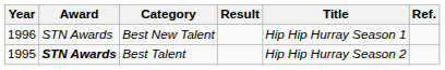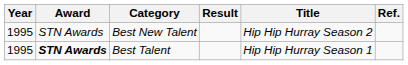Best New Talent | Year: 1996 -> 1995
Best New Talent | Title: Hip Hip Hurray Season 1 -> Hip Hip Hurray Season 2
Best Talent | Title: Hip Hip Hurray Season 2 -> Hip Hip Hurray Season 1
